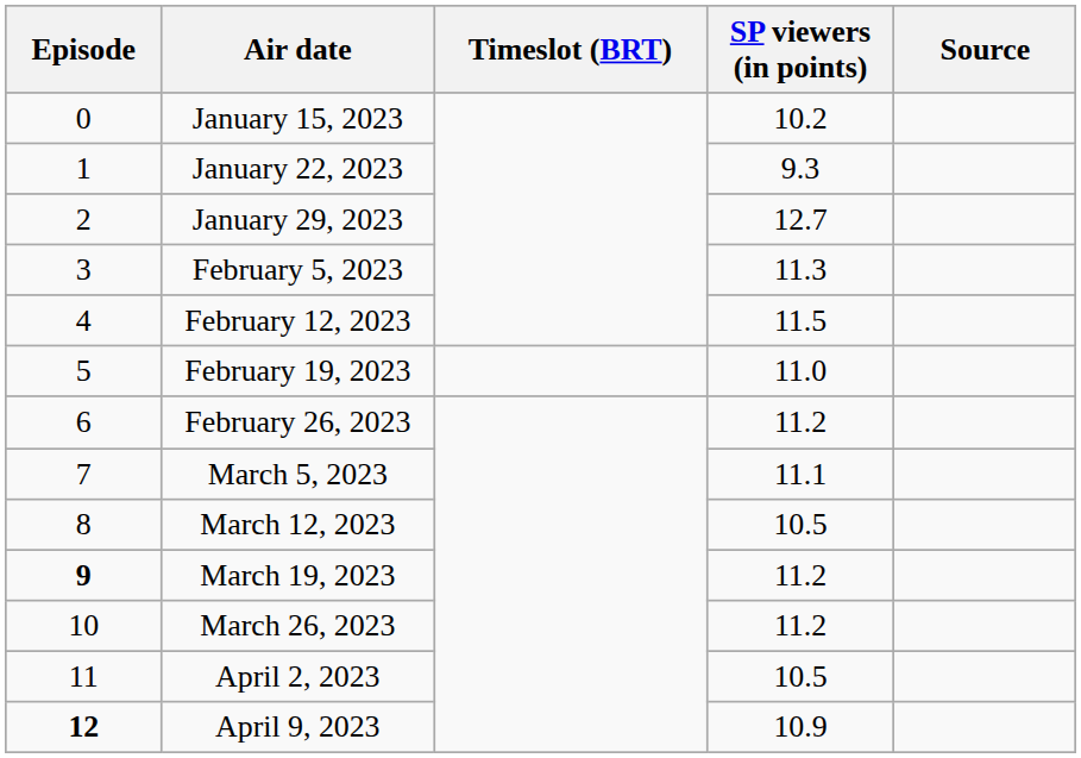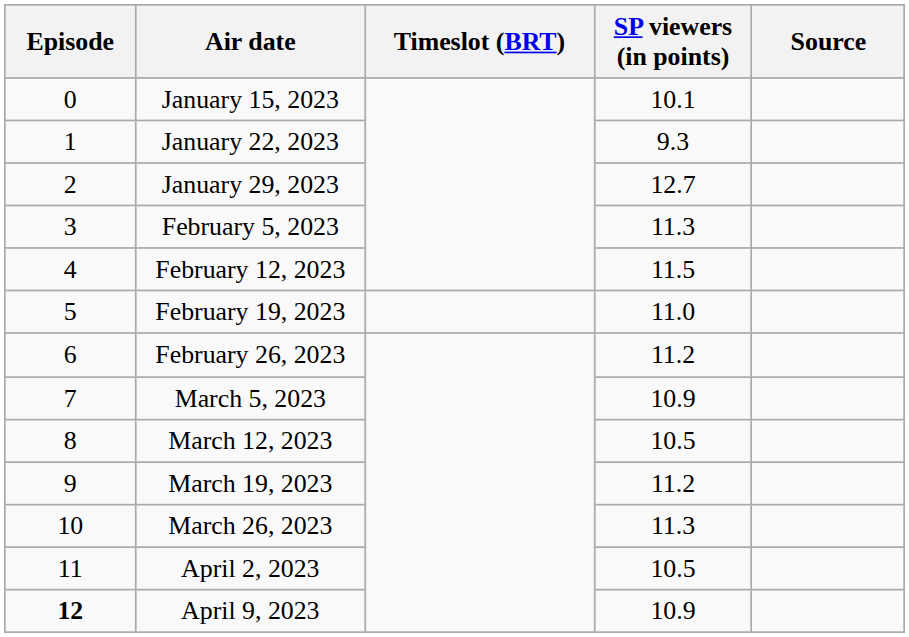January 15, 2023 | SP viewers (in points): 10.2 -> 10.1
March 5, 2023 | SP viewers (in points): 11.1 -> 10.9
March 19, 2023 | Episode: bold -> normal
March 26, 2023 | SP viewers (in points): 11.2 -> 11.3
